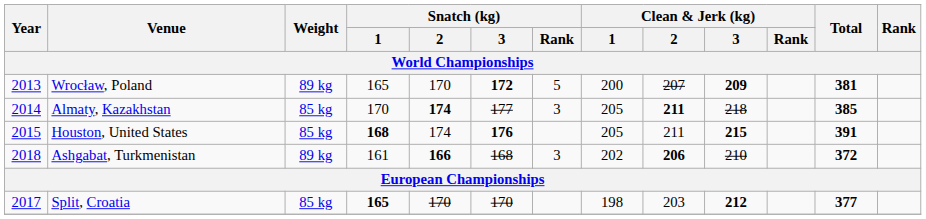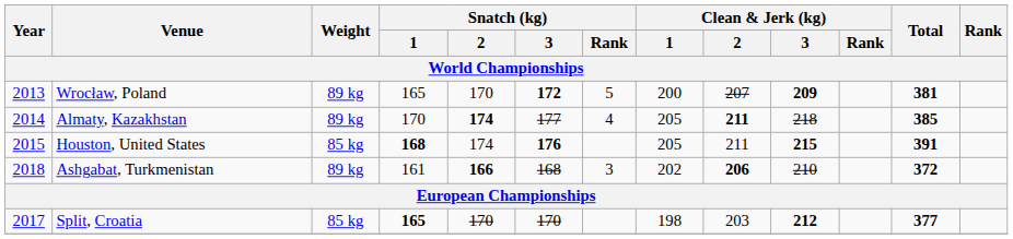Almaty, Kazakhstan | Weight: 85 kg -> 89 kg
Almaty, Kazakhstan | Snatch (kg) / Rank: 3 -> 4
